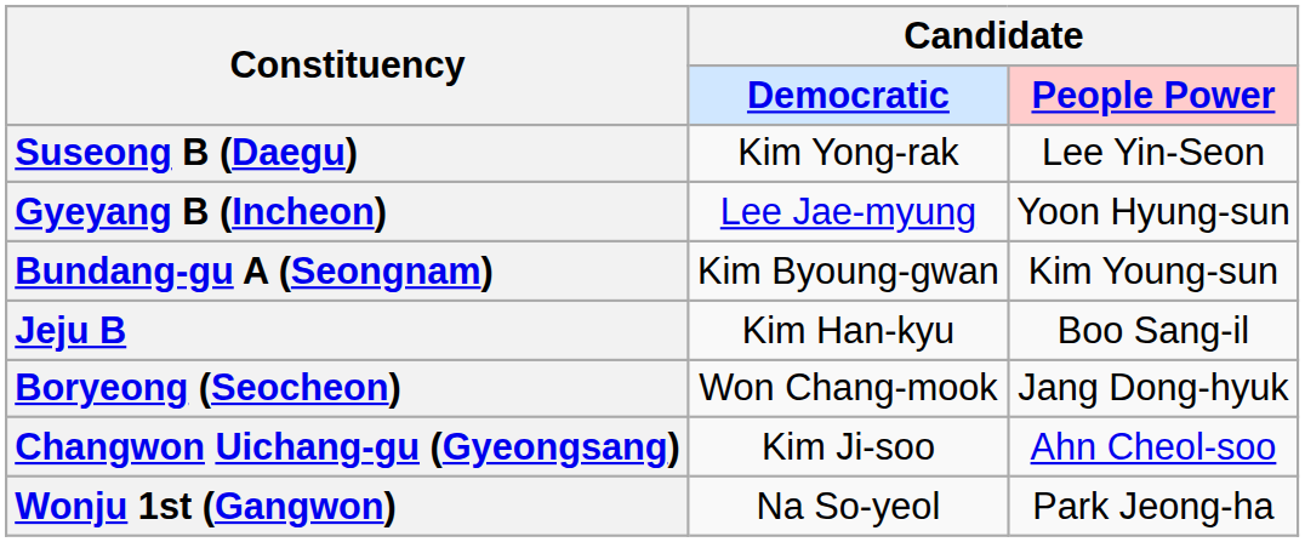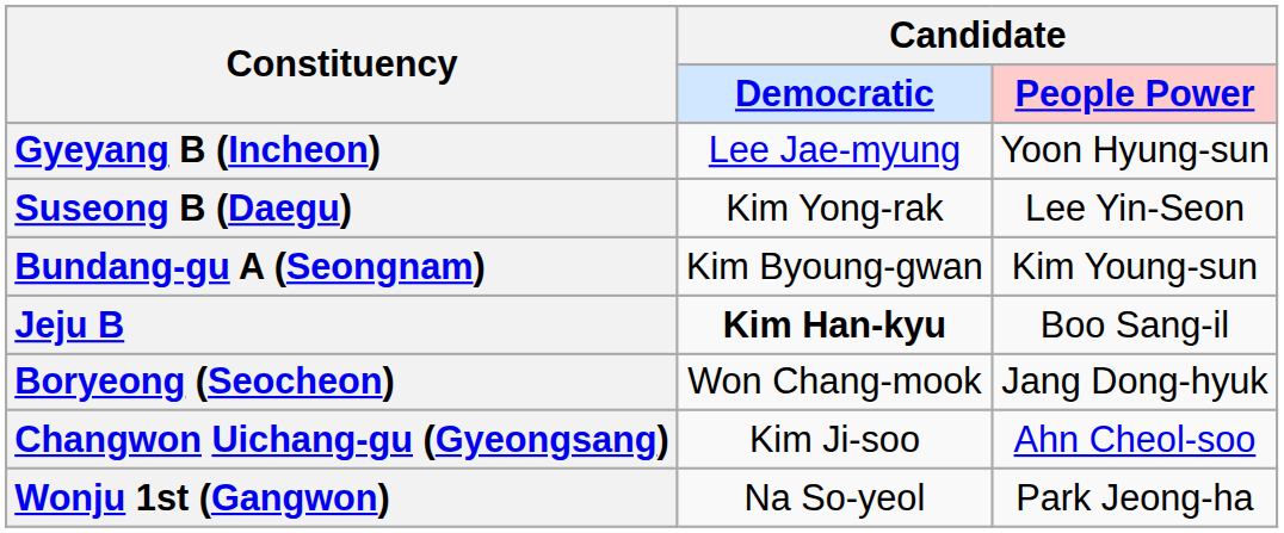rows swapped: Suseong B (Daegu) <-> Gyeyang B (Incheon)
Jeju B | Candidate / Democratic: normal -> bold
